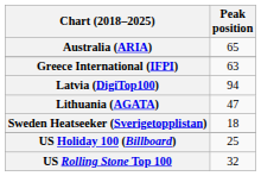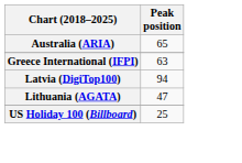- row: Sweden Heatseeker (Sverigetopplistan) | 18
- row: US Rolling Stone Top 100 | 32
